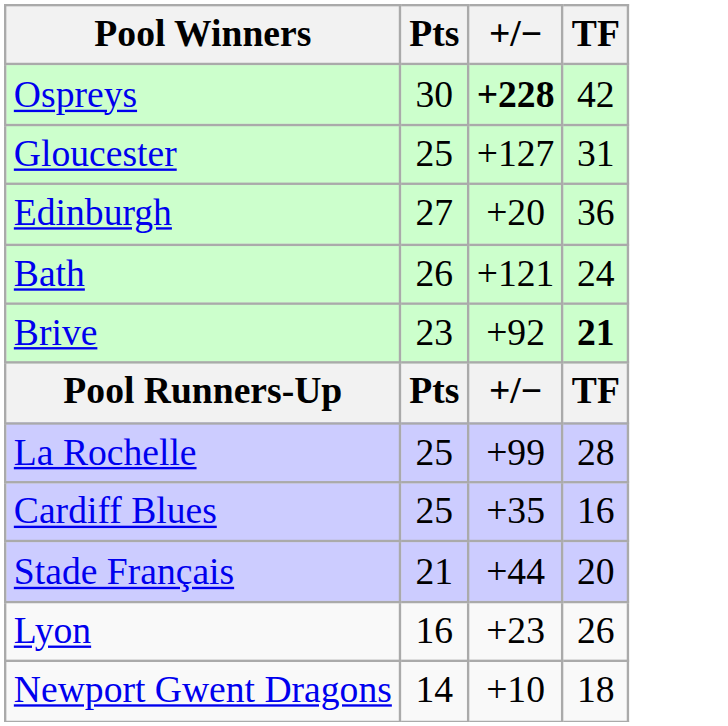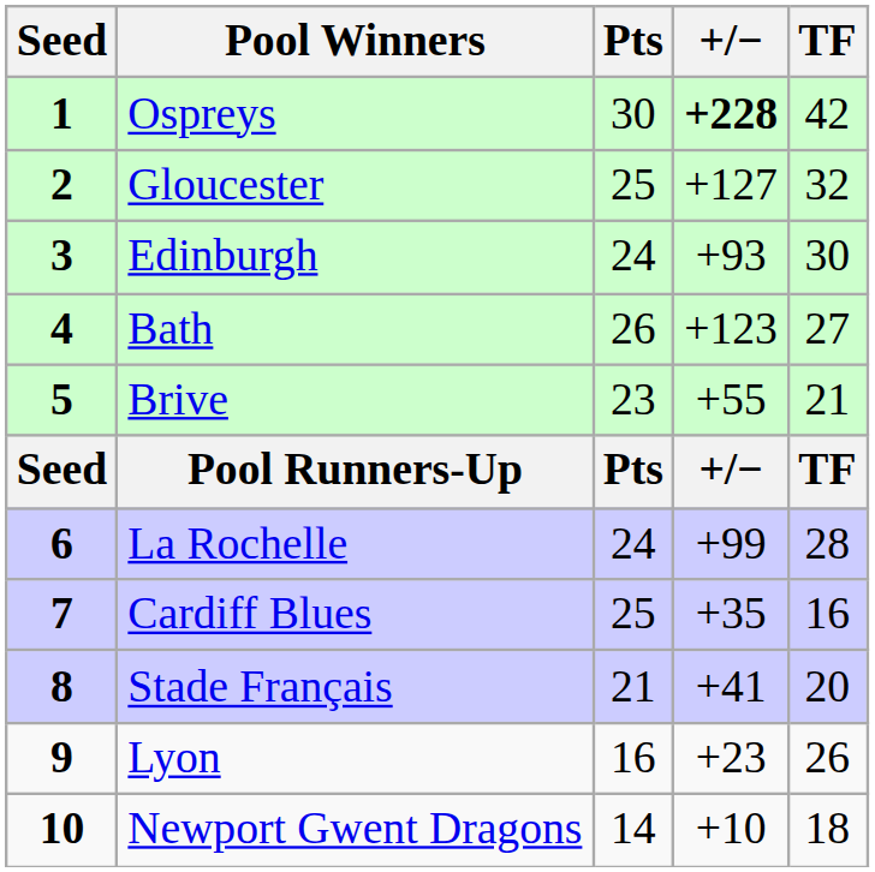+ column: Seed | 1 | 2 | 3 | 4 | 5 | Seed | 6 | 7 | 8 | 9 | 10
Gloucester | TF: 31 -> 32
Edinburgh | Pts: 27 -> 24
Edinburgh | +/−: +20 -> +93
Edinburgh | TF: 36 -> 30
Bath | +/−: +121 -> +123
Bath | TF: 24 -> 27
Brive | +/−: +92 -> +55
Brive | TF: bold -> normal
La Rochelle | Pts: 25 -> 24
Stade Français | +/−: +44 -> +41
